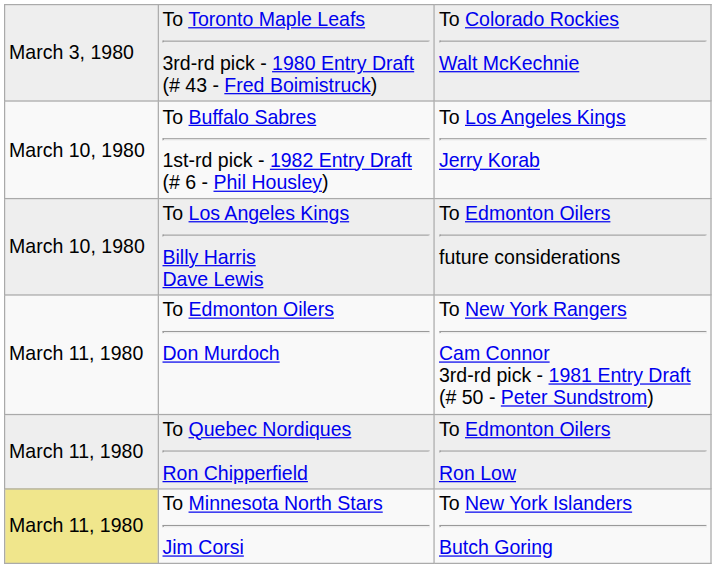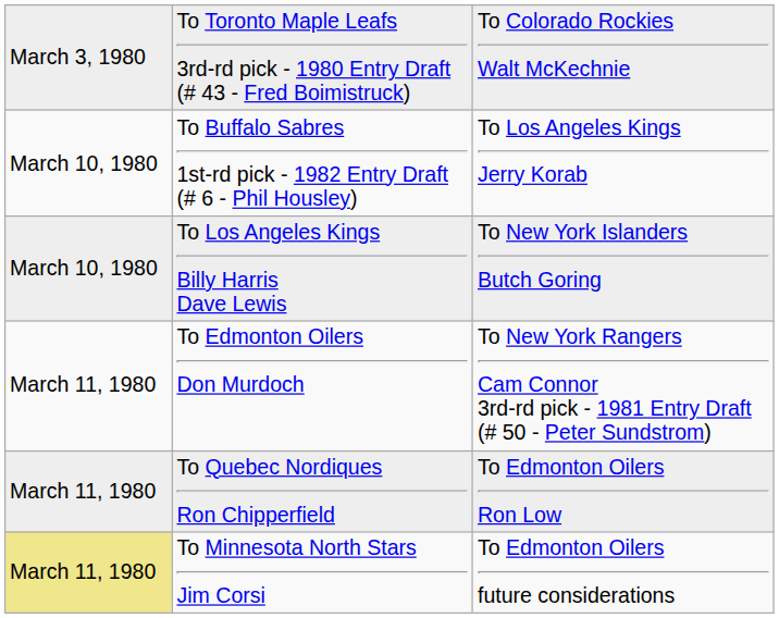To Los Angeles Kings Billy Harris Dave Lewis | column 3: To Edmonton Oilers future considerations -> To New York Islanders Butch Goring
To Minnesota North Stars Jim Corsi | column 3: To New York Islanders Butch Goring -> To Edmonton Oilers future considerations
